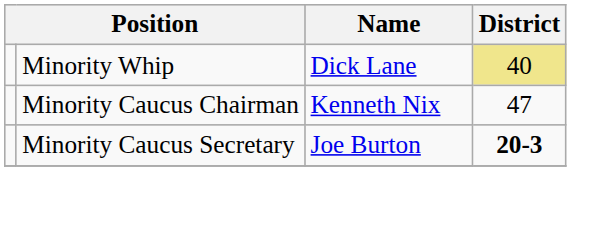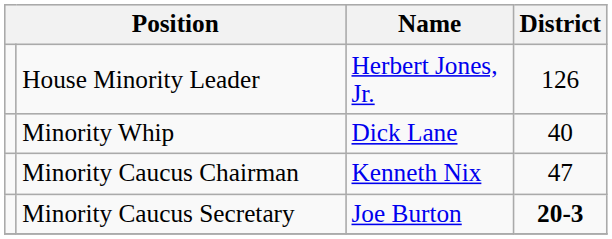+ row: House Minority Leader | Herbert Jones, Jr. | 126
Minority Whip | District: khaki background -> no background
